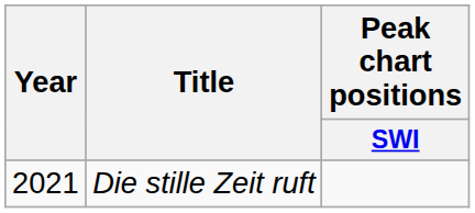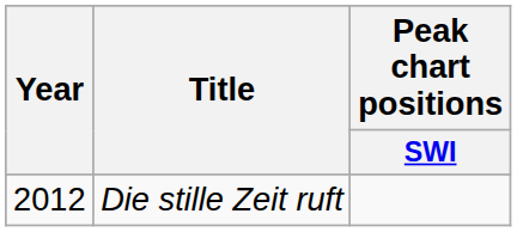Die stille Zeit ruft | Year: 2021 -> 2012
